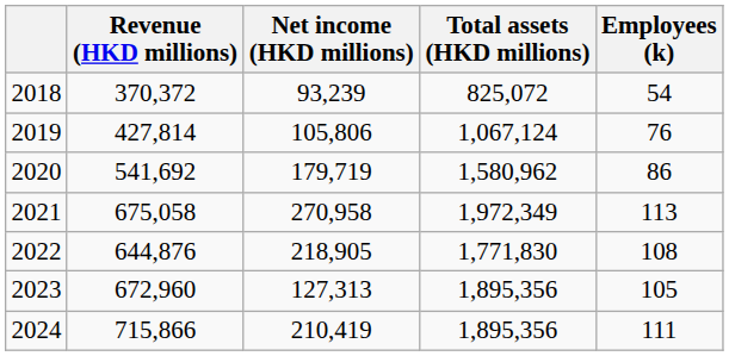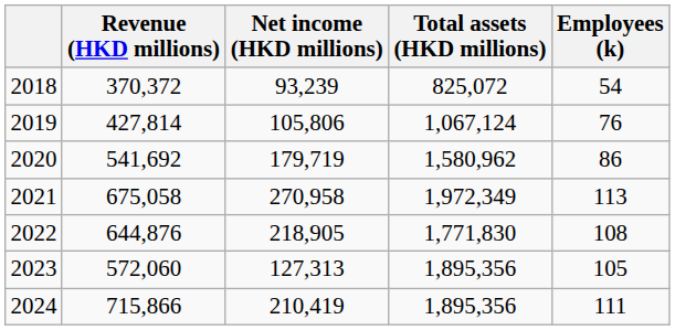2023 | Revenue (HKD millions): 672,960 -> 572,060
